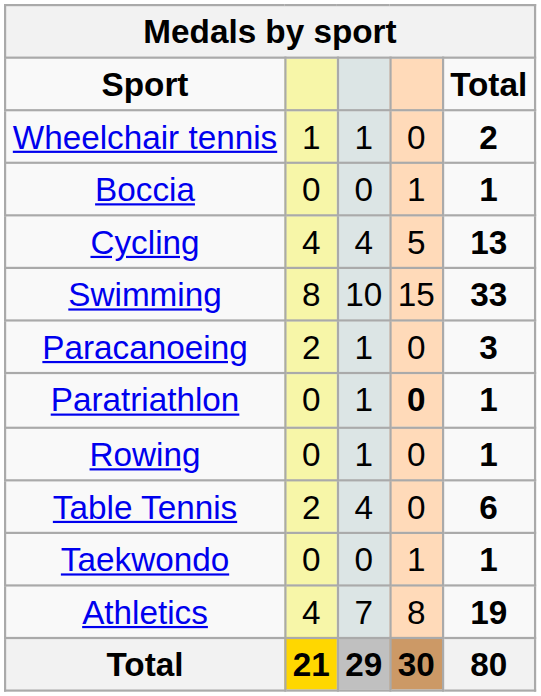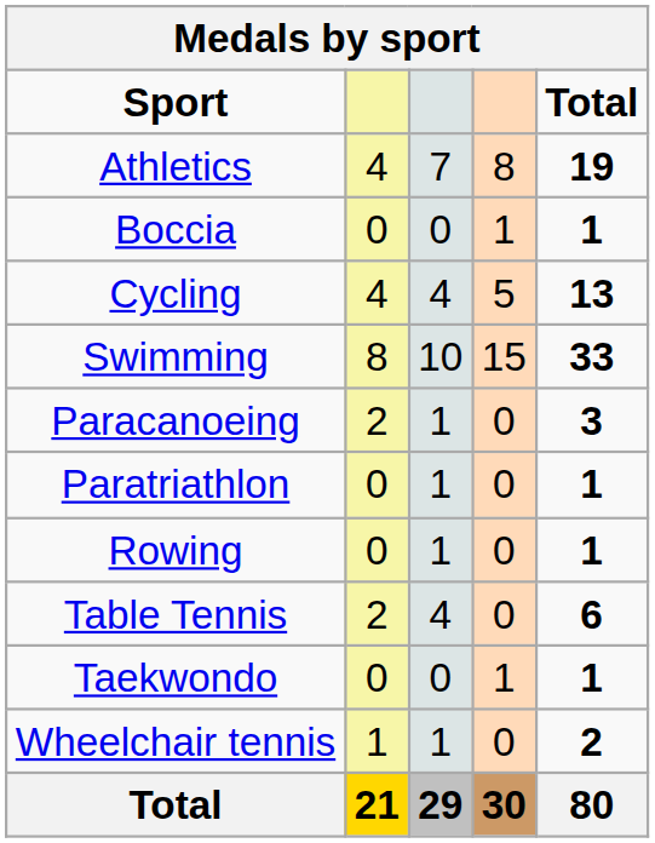rows swapped: Athletics <-> Wheelchair tennis
Paratriathlon | column 4: bold -> normal
